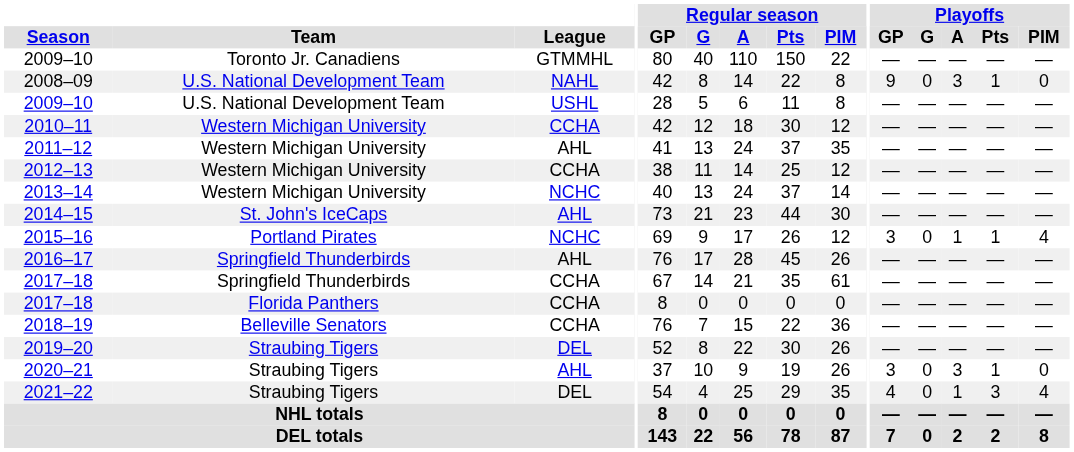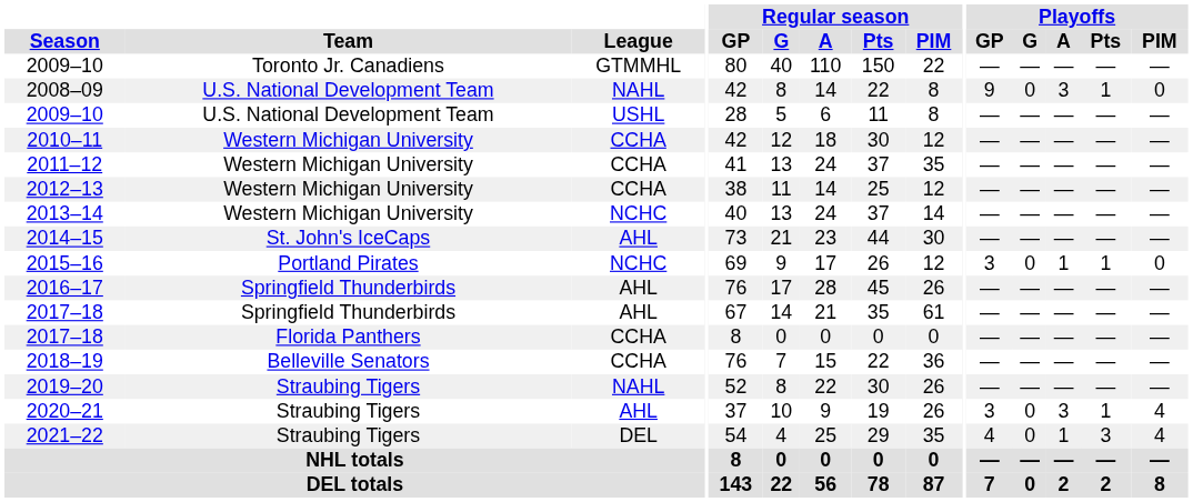2011–12 | League: AHL -> CCHA
2015–16 | Playoffs / PIM: 4 -> 0
2017–18 / Springfield Thunderbirds | League: CCHA -> AHL
2019–20 | League: DEL -> NAHL
2020–21 | Playoffs / PIM: 0 -> 4
